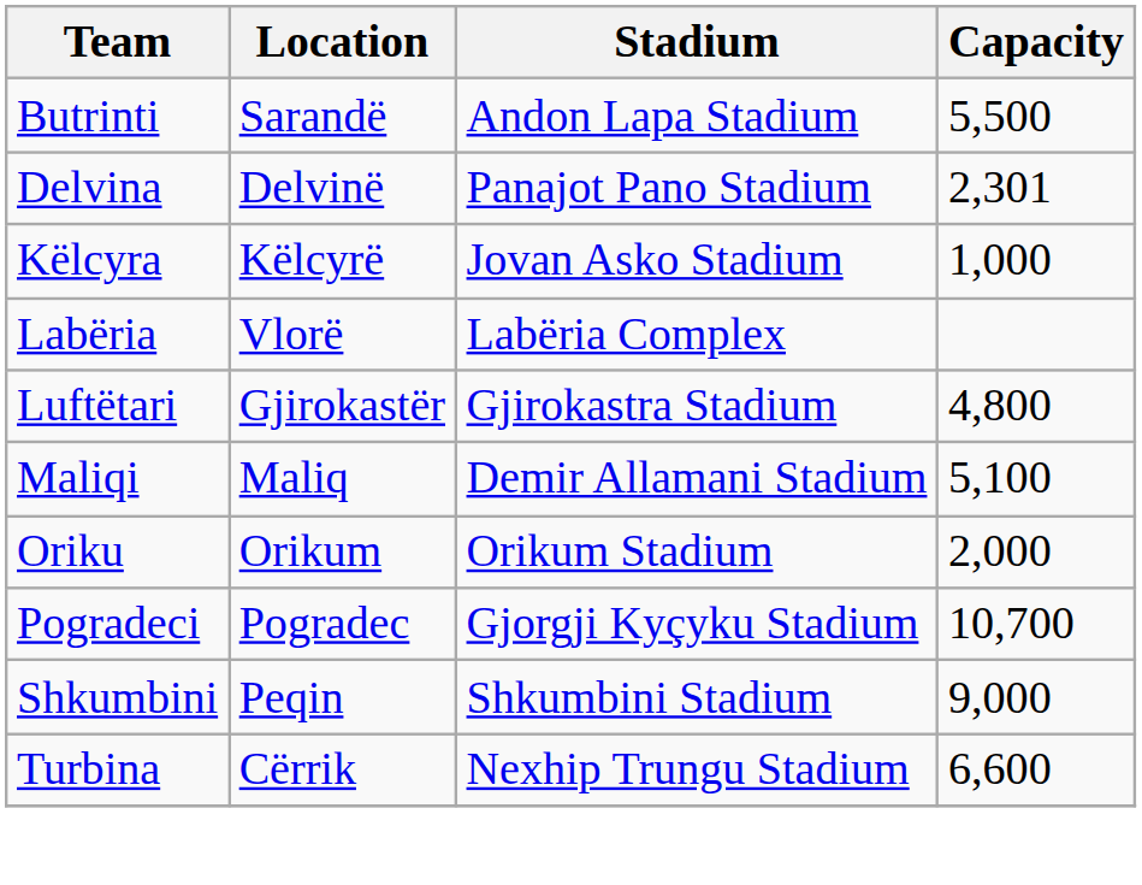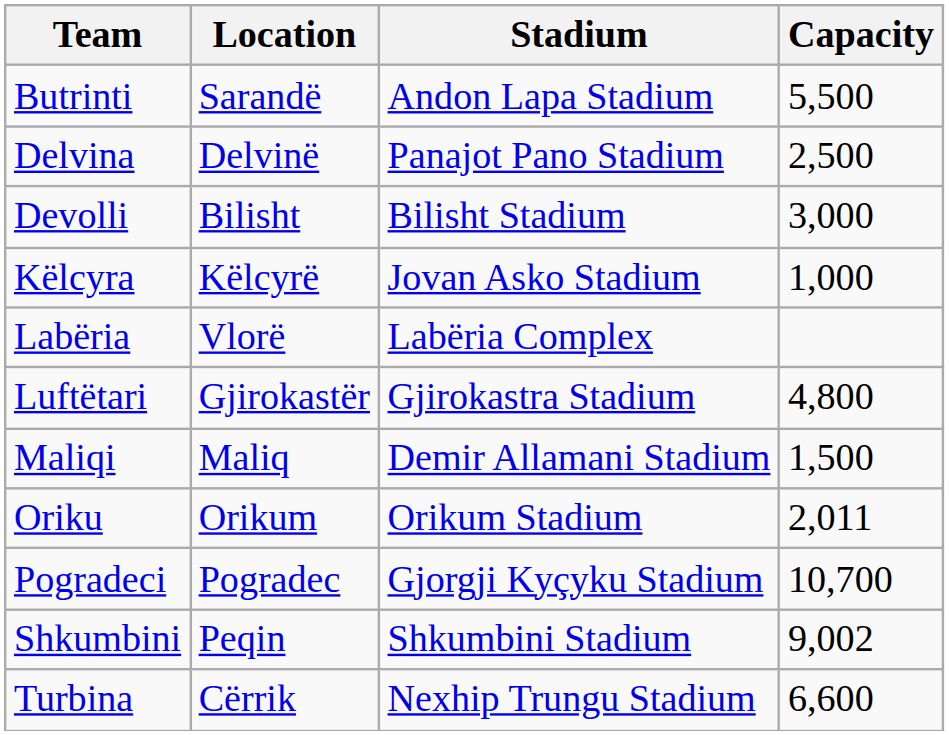Delvina | Capacity: 2,301 -> 2,500
+ row: Devolli | Bilisht | Bilisht Stadium | 3,000
Maliqi | Capacity: 5,100 -> 1,500
Oriku | Capacity: 2,000 -> 2,011
Shkumbini | Capacity: 9,000 -> 9,002
